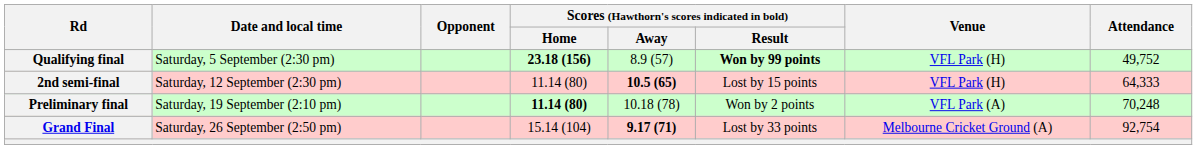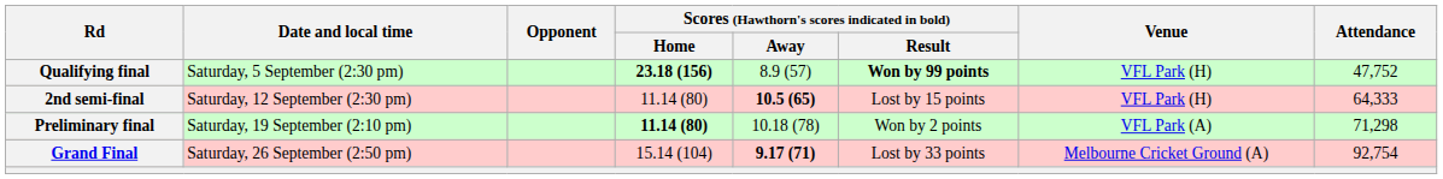Qualifying final | Attendance: 49,752 -> 47,752
Preliminary final | Attendance: 70,248 -> 71,298
